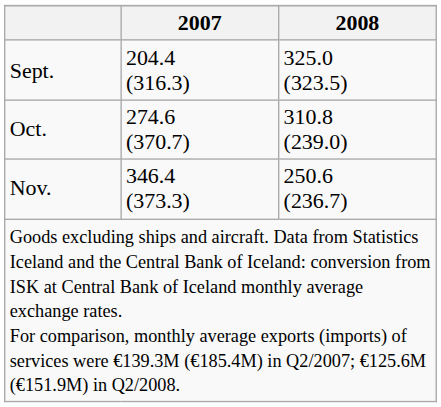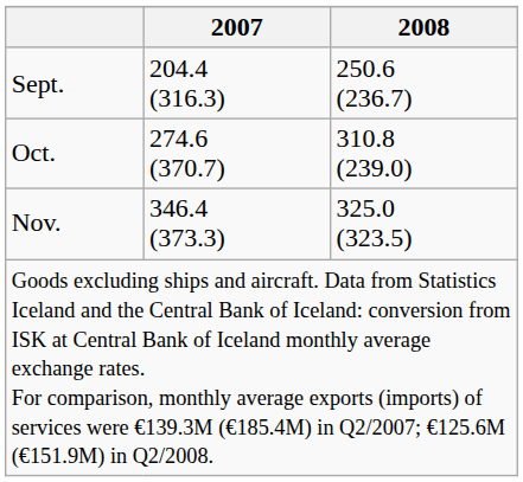Sept. | 2008: 325.0 (323.5) -> 250.6 (236.7)
Nov. | 2008: 250.6 (236.7) -> 325.0 (323.5)
